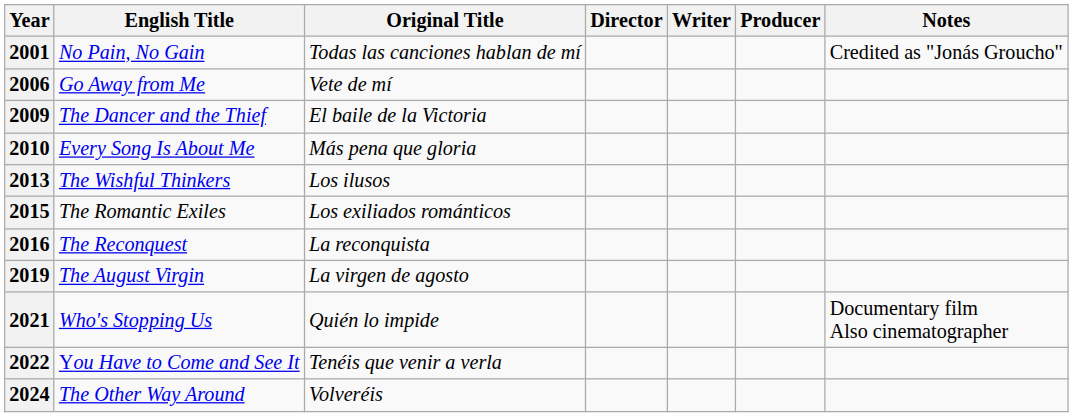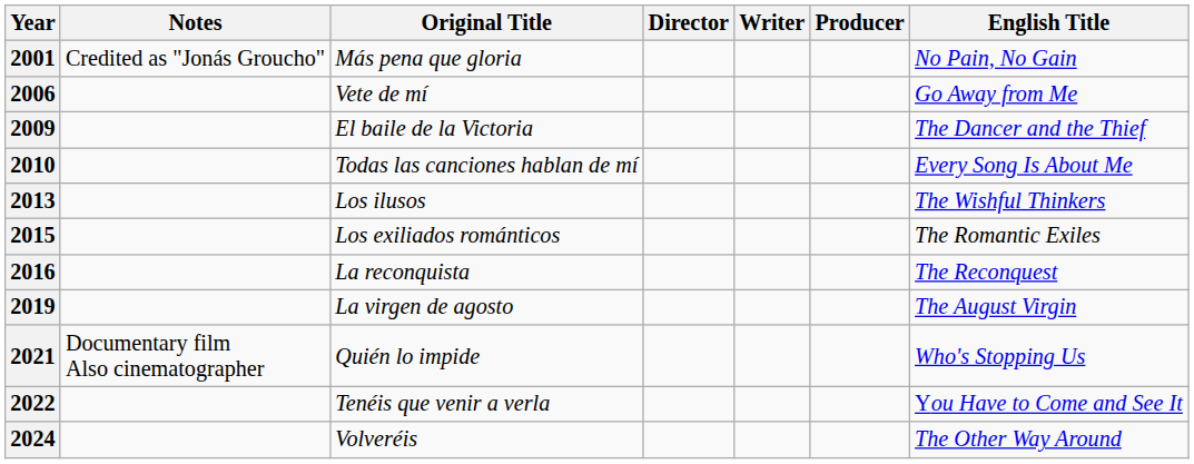columns swapped: English Title <-> Notes
2001 | Original Title: Todas las canciones hablan de mí -> Más pena que gloria
2010 | Original Title: Más pena que gloria -> Todas las canciones hablan de mí
